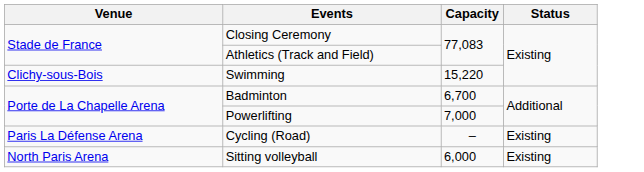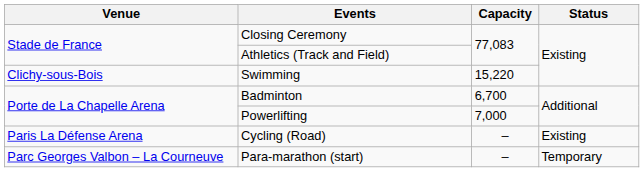- row: North Paris Arena | Sitting volleyball | 6,000 | Existing
+ row: Parc Georges Valbon – La Courneuve | Para-marathon (start) | – | Temporary
